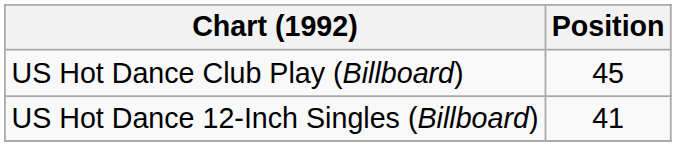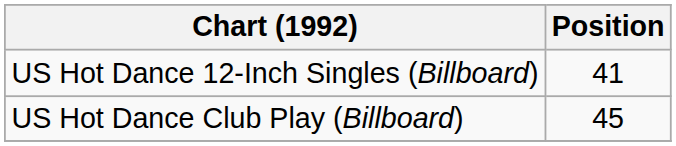rows swapped: US Hot Dance Club Play (Billboard) <-> US Hot Dance 12-Inch Singles (Billboard)
